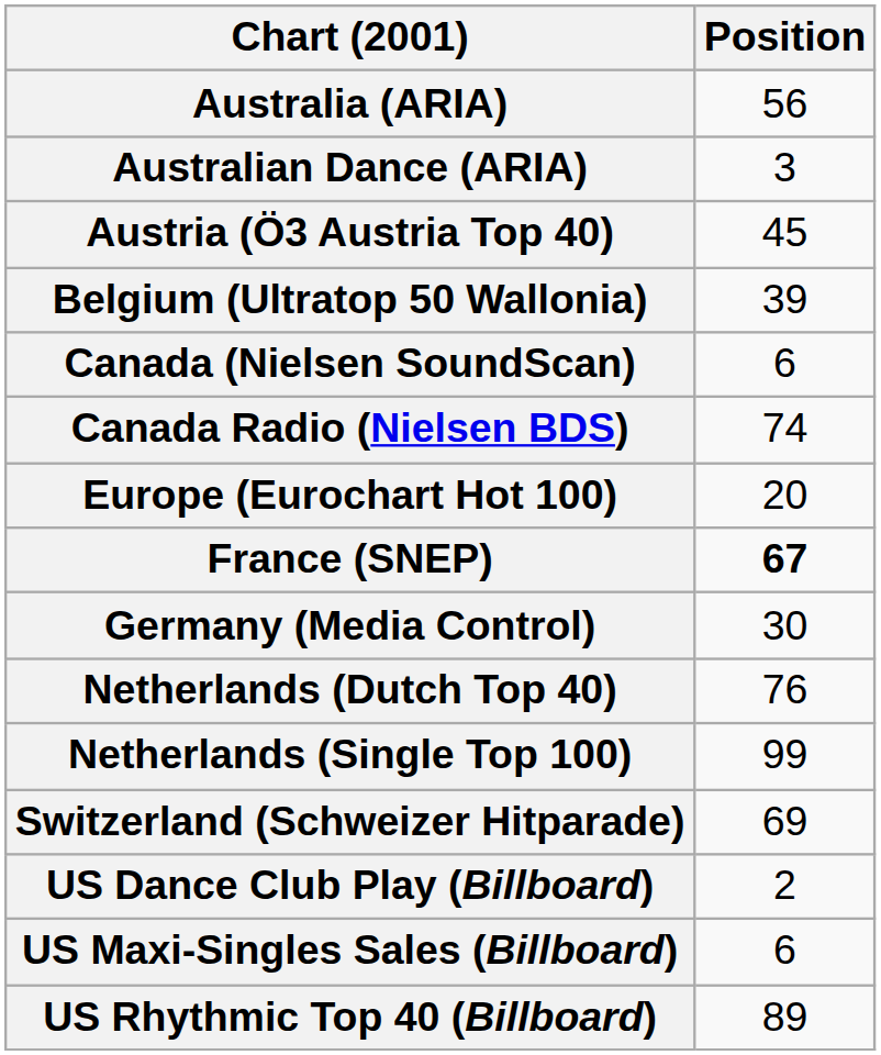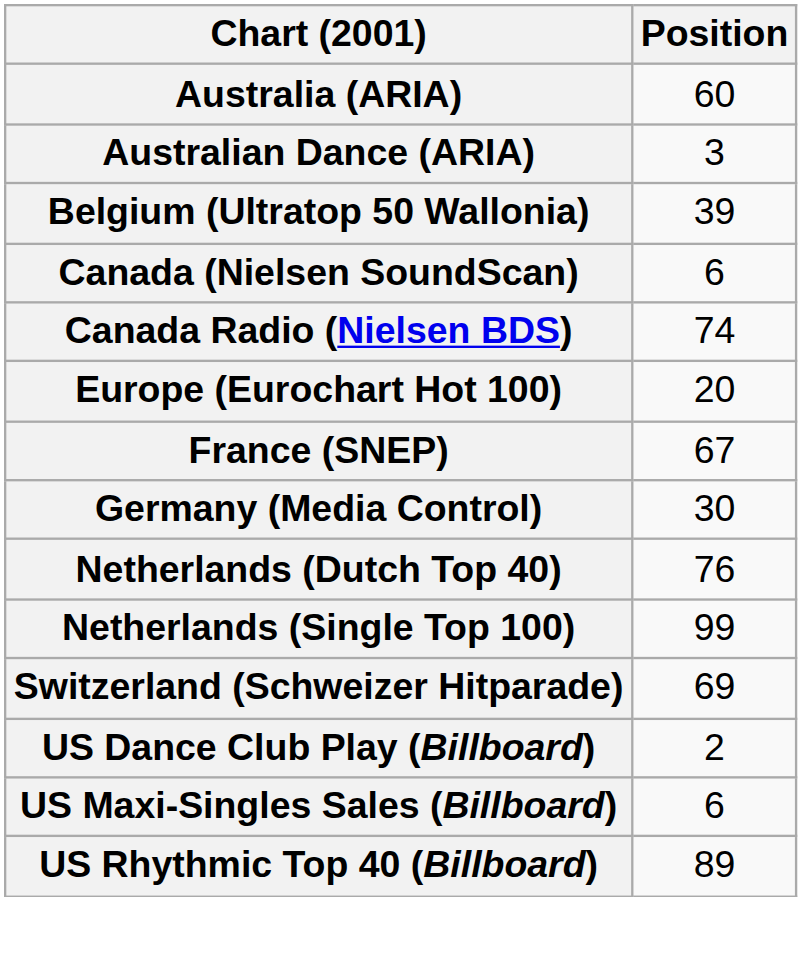Australia (ARIA) | Position: 56 -> 60
- row: Austria (Ö3 Austria Top 40) | 45
France (SNEP) | Position: bold -> normal
